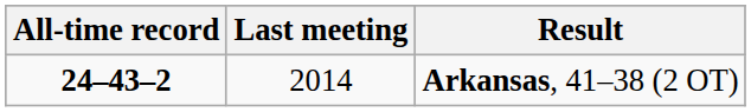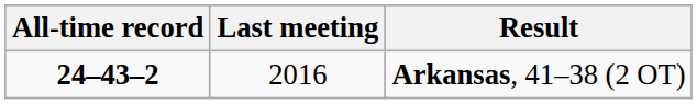Arkansas, 41–38 (2 OT) | Last meeting: 2014 -> 2016
